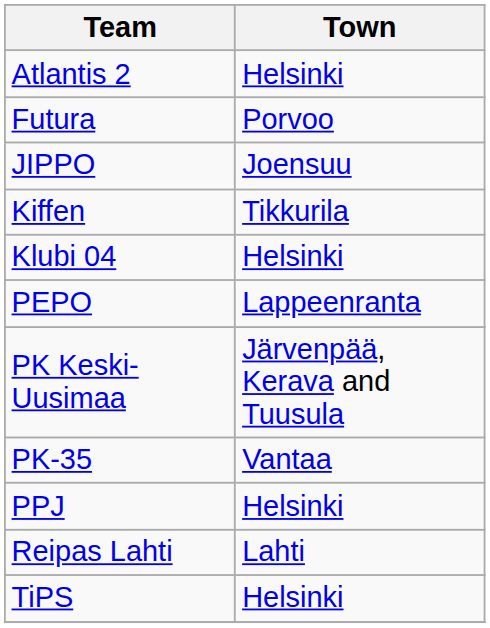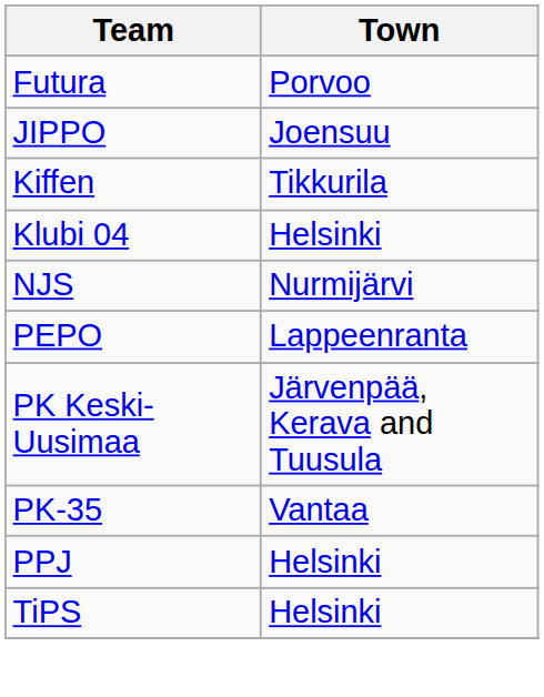- row: Atlantis 2 | Helsinki
+ row: NJS | Nurmijärvi
- row: Reipas Lahti | Lahti
